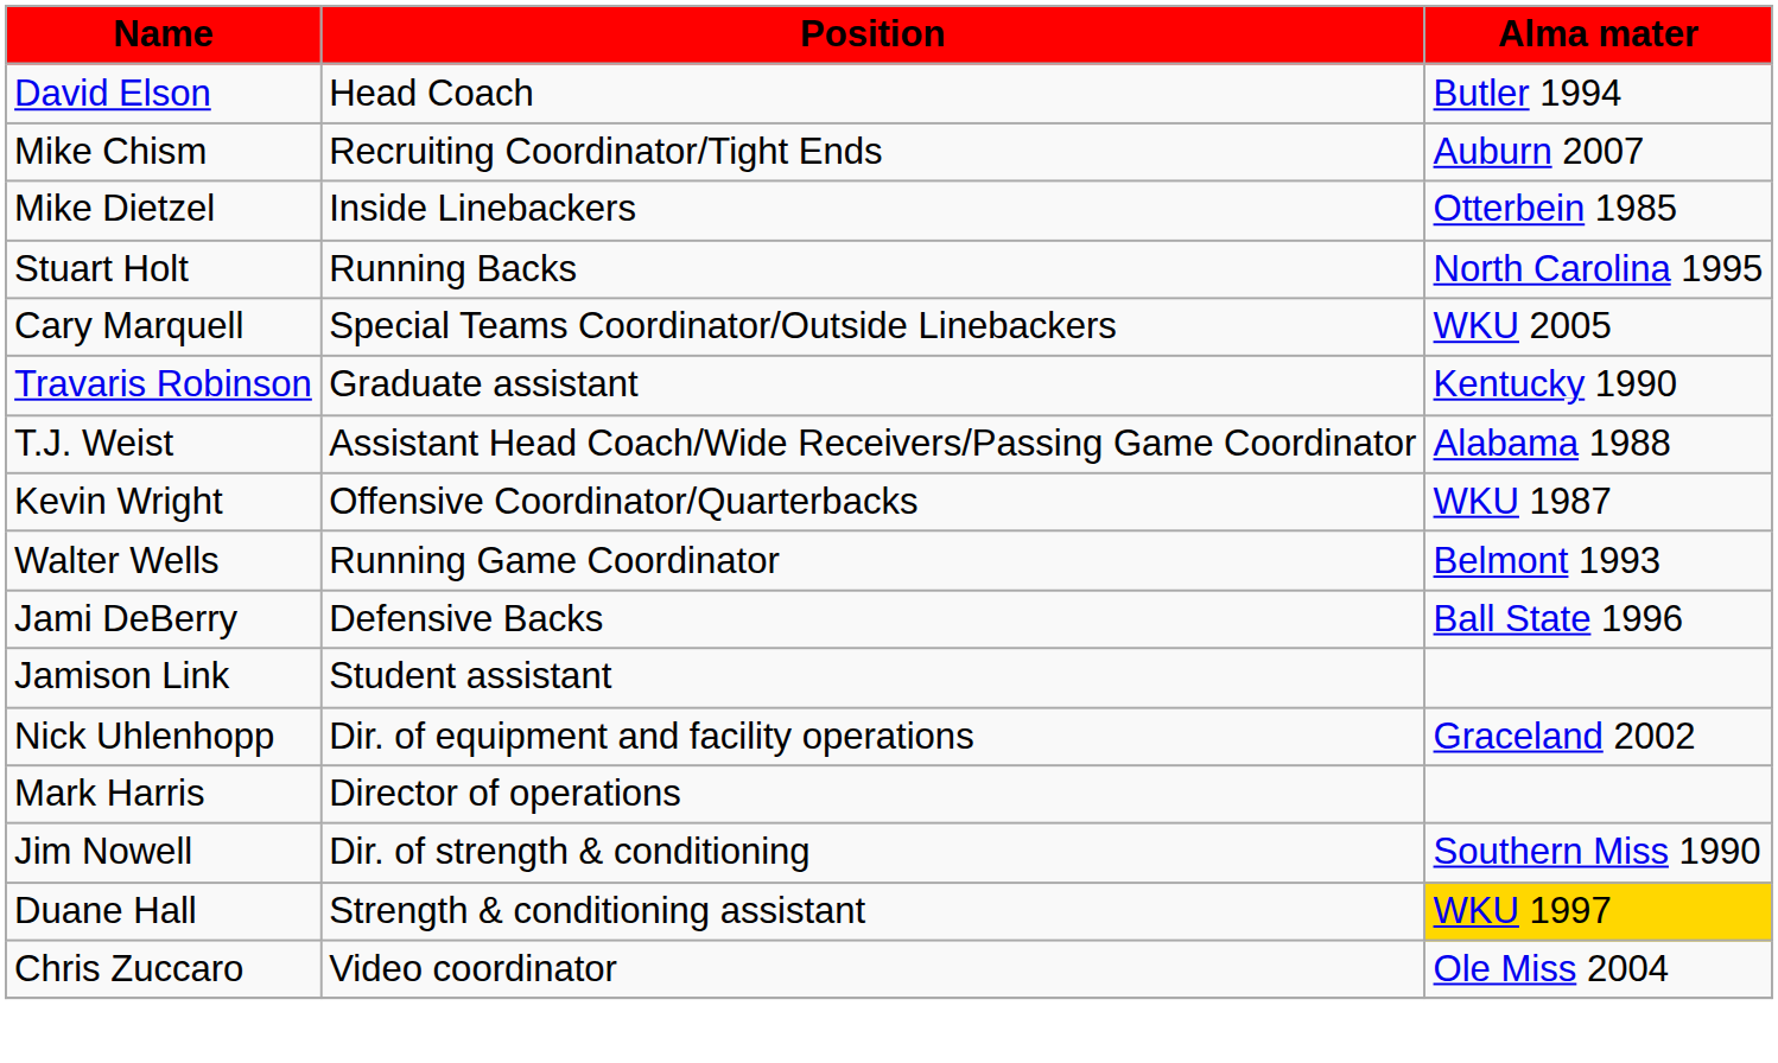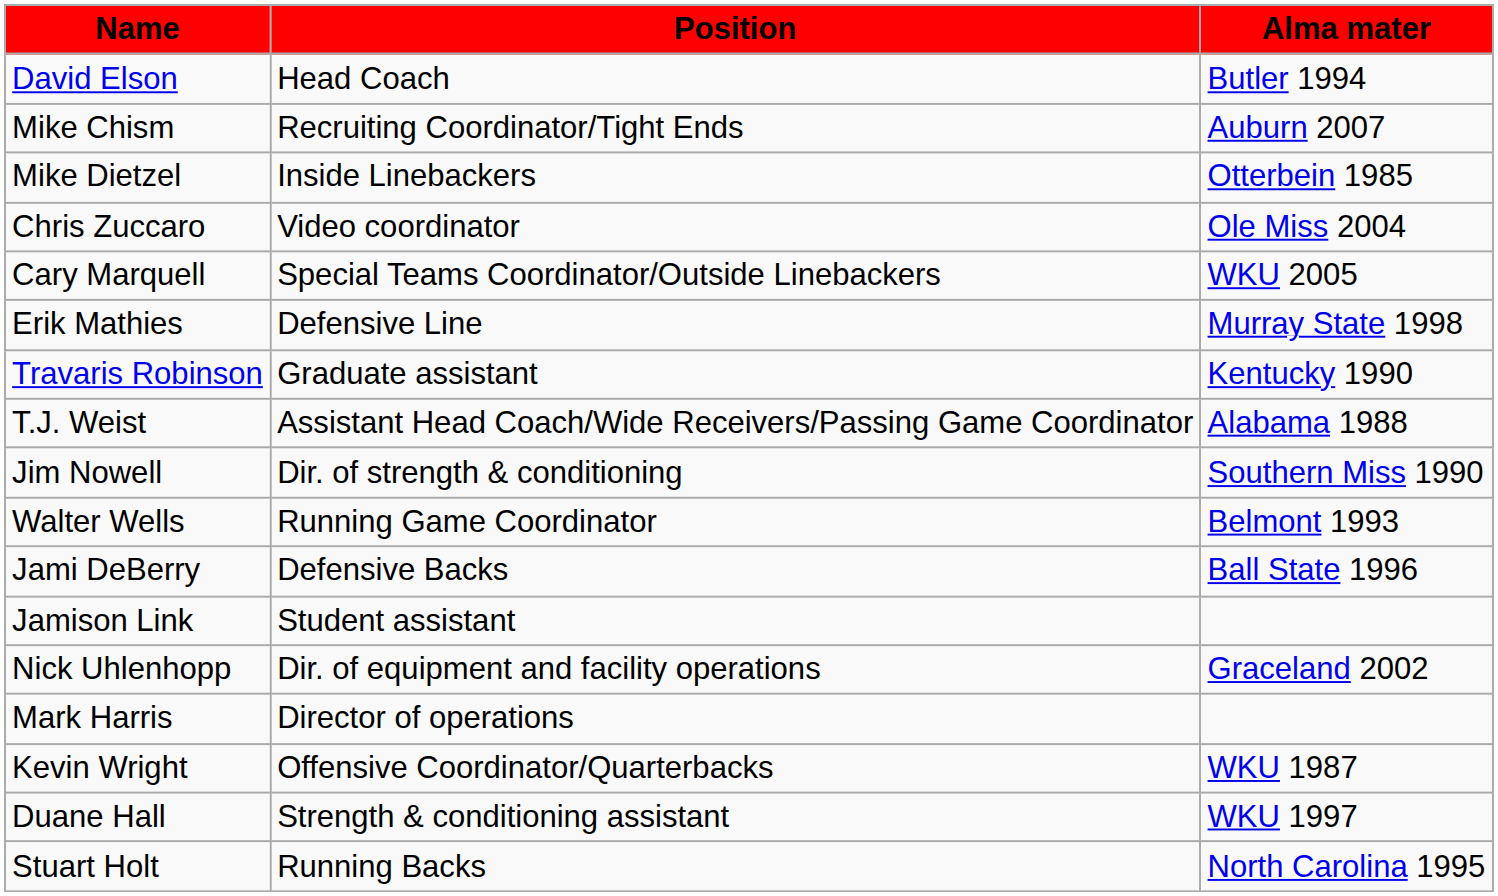rows swapped: Stuart Holt <-> Chris Zuccaro
+ row: Erik Mathies | Defensive Line | Murray State 1998
rows swapped: Kevin Wright <-> Jim Nowell
Duane Hall | column 3: gold background -> no background
